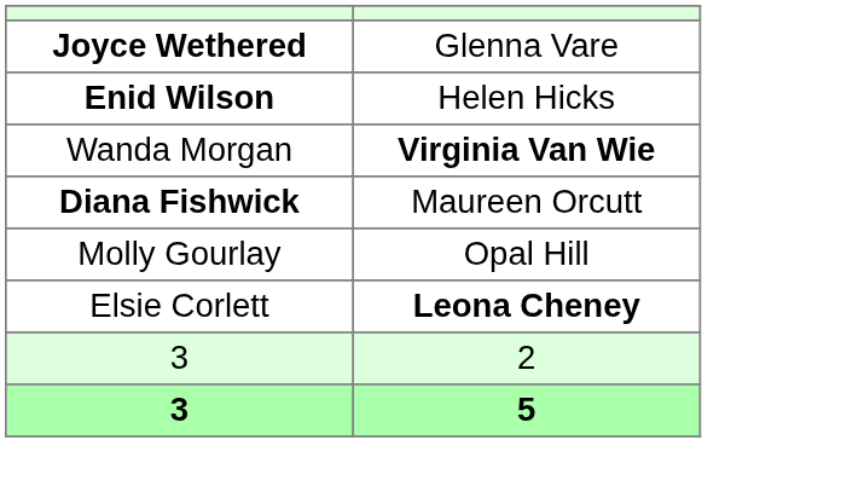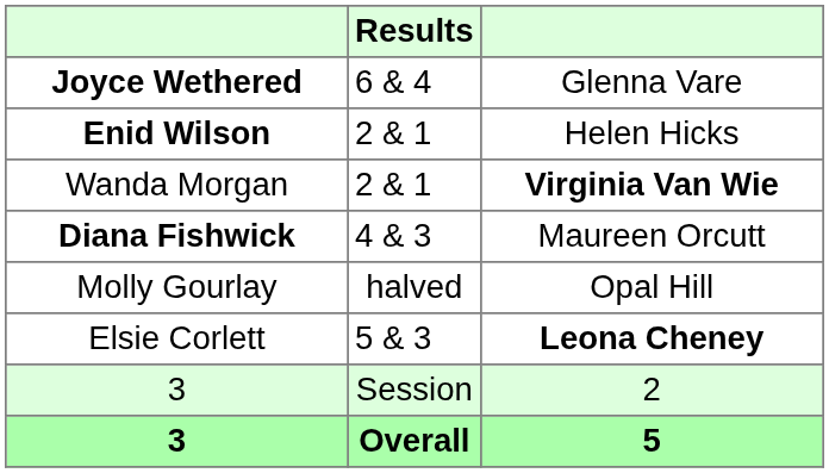+ column: Results | 6 & 4 | 2 & 1 | 2 & 1 | 4 & 3 | halved | 5 & 3 | Session | Overall
